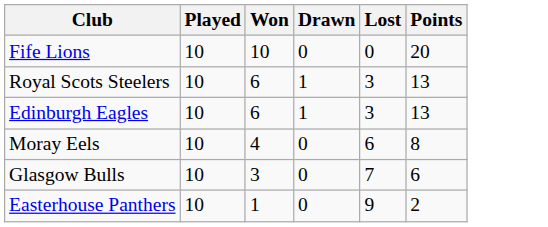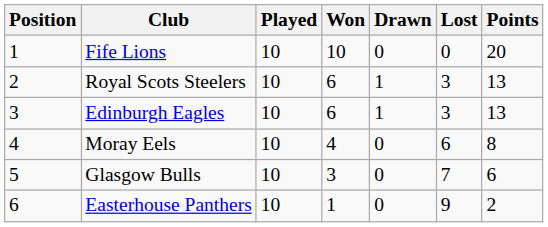+ column: Position | 1 | 2 | 3 | 4 | 5 | 6
